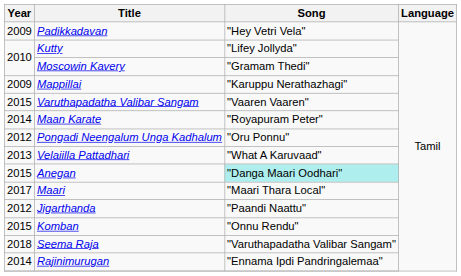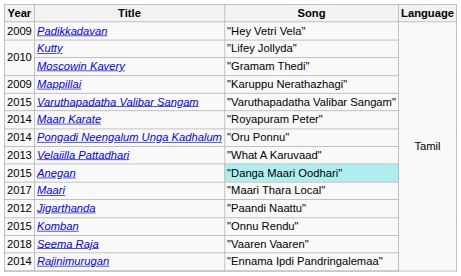Varuthapadatha Valibar Sangam | Song: "Vaaren Vaaren" -> "Varuthapadatha Valibar Sangam"
Pongadi Neengalum Unga Kadhalum | Year: 2012 -> 2014
Seema Raja | Song: "Varuthapadatha Valibar Sangam" -> "Vaaren Vaaren"
